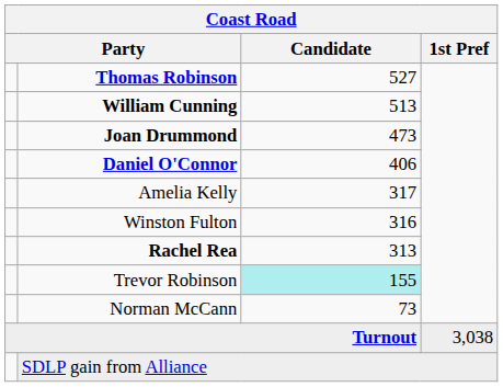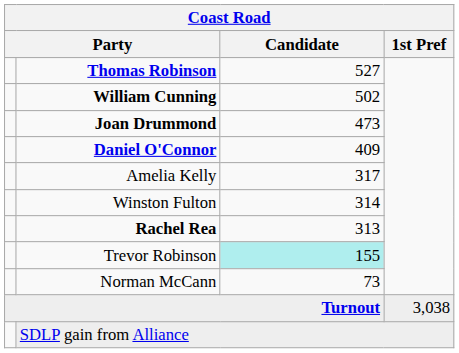William Cunning | Candidate: 513 -> 502
Daniel O'Connor | Candidate: 406 -> 409
Winston Fulton | Candidate: 316 -> 314
